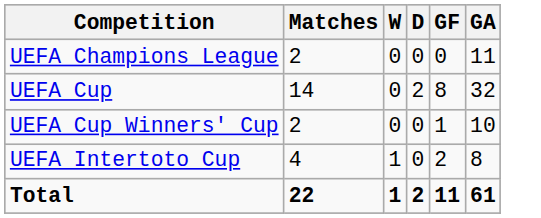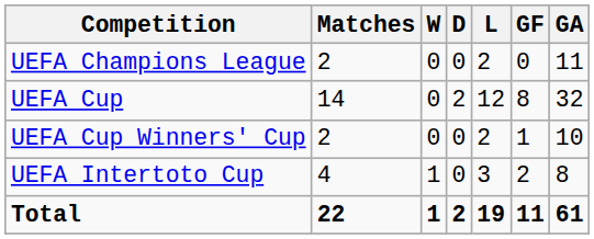+ column: L | 2 | 12 | 2 | 3 | 19
